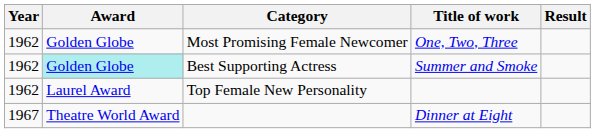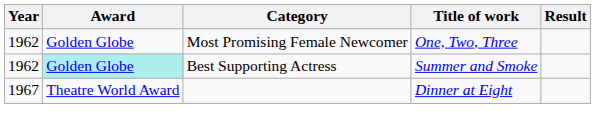- row: 1962 | Laurel Award | Top Female New Personality
